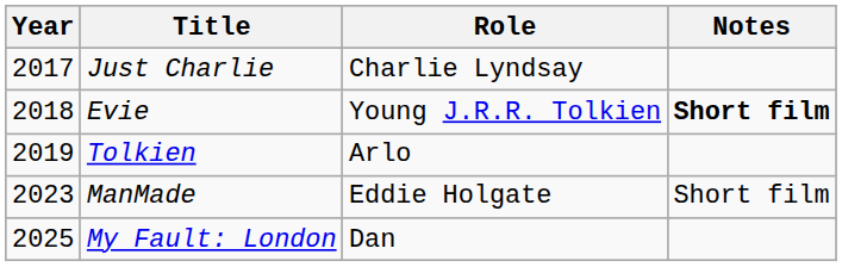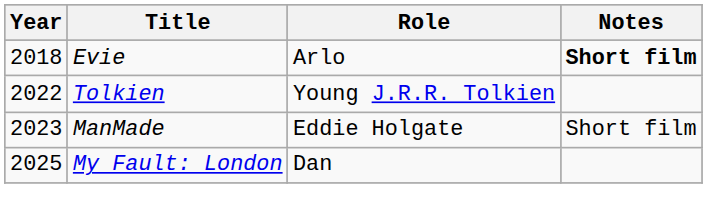- row: 2017 | Just Charlie | Charlie Lyndsay
Evie | Role: Young J.R.R. Tolkien -> Arlo
Tolkien | Year: 2019 -> 2022
Tolkien | Role: Arlo -> Young J.R.R. Tolkien
